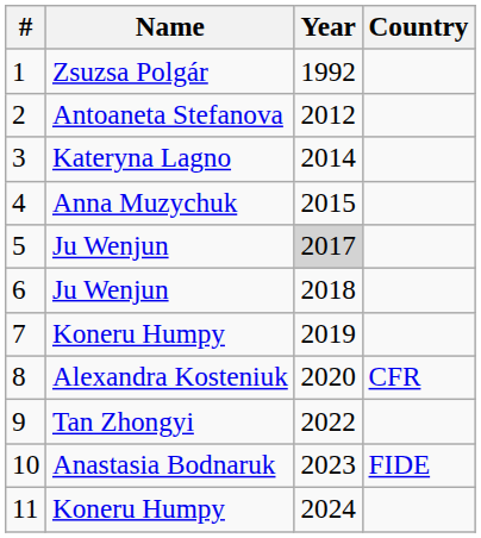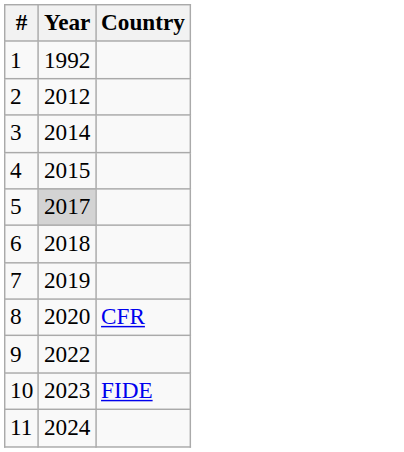- column: Name | Zsuzsa Polgár | Antoaneta Stefanova | Kateryna Lagno | Anna Muzychuk | Ju Wenjun | Ju Wenjun | Koneru Humpy | Alexandra Kosteniuk | Tan Zhongyi | Anastasia Bodnaruk | Koneru Humpy
